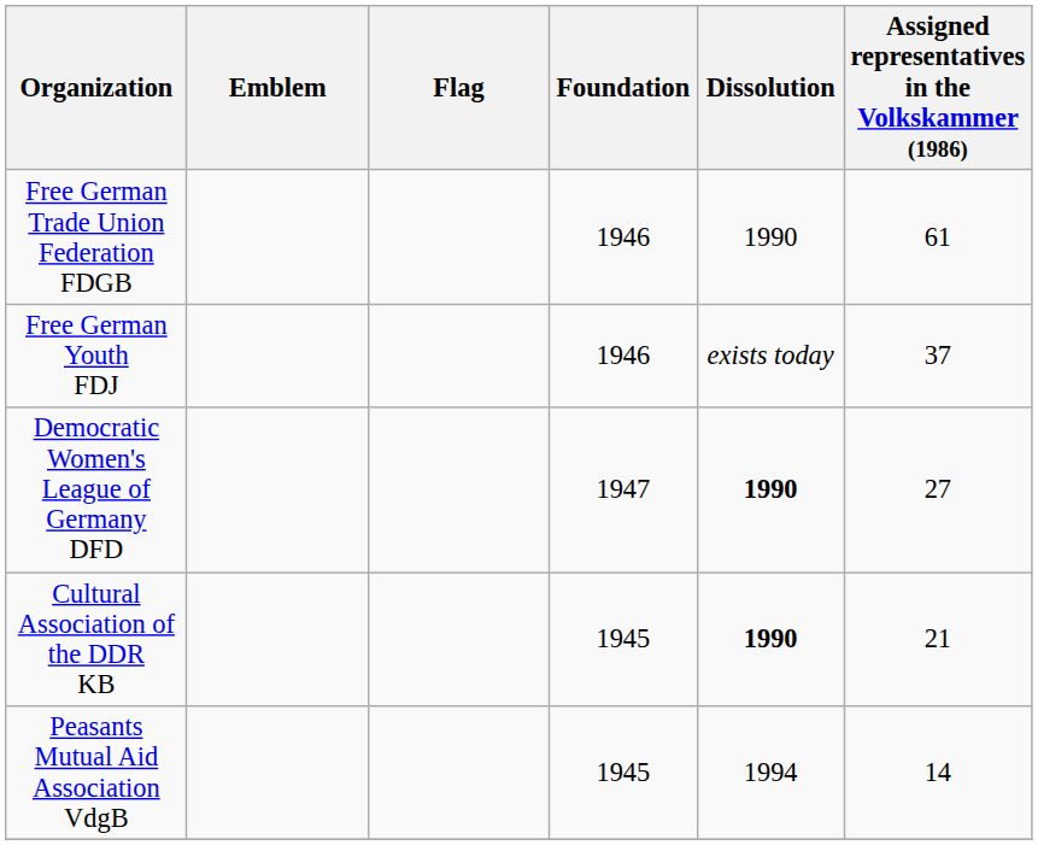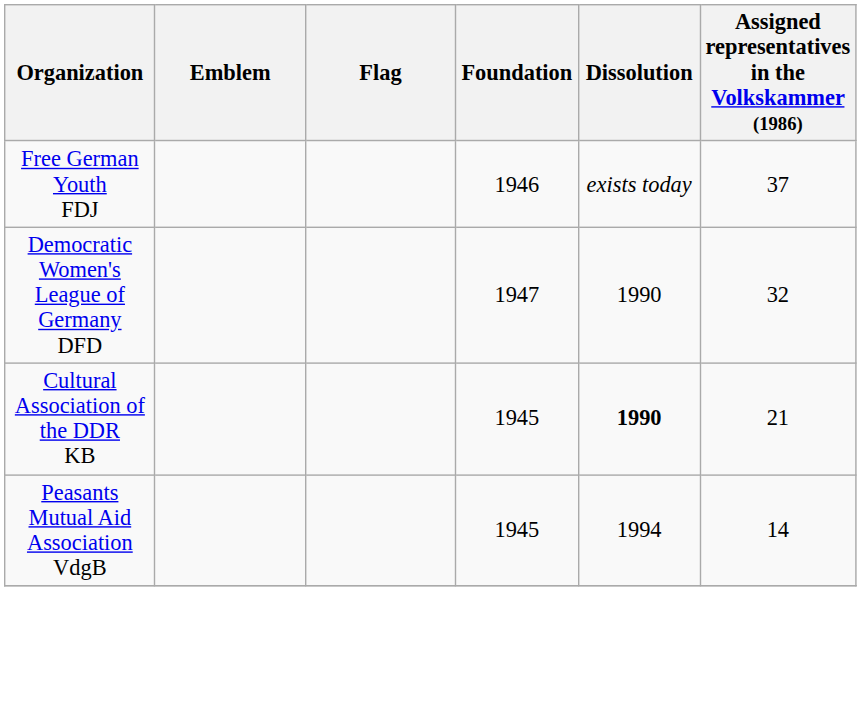- row: Free German Trade Union Federation FDGB | 1946 | 1990 | 61
Democratic Women's League of Germany DFD | Dissolution: bold -> normal
Democratic Women's League of Germany DFD | Assigned representatives in the Volkskammer (1986): 27 -> 32
